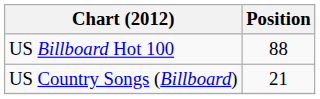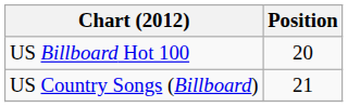US Billboard Hot 100 | Position: 88 -> 20
